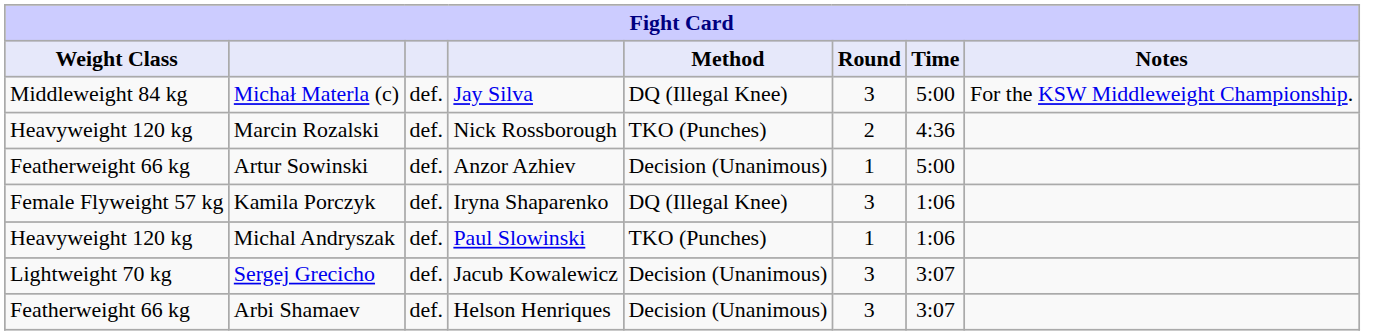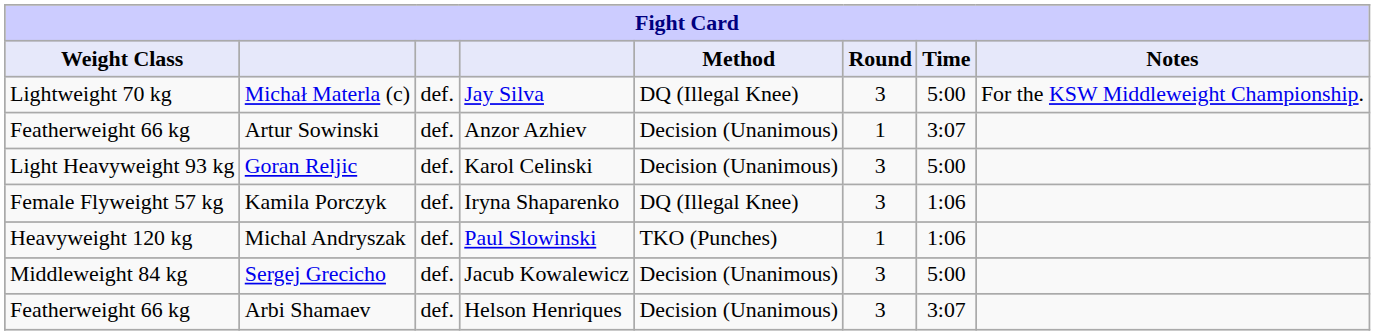Michał Materla (c) | Weight Class: Middleweight 84 kg -> Lightweight 70 kg
- row: Heavyweight 120 kg | Marcin Rozalski | def. | Nick Rossborough | TKO (Punches) | 2 | 4:36
Artur Sowinski | Time: 5:00 -> 3:07
+ row: Light Heavyweight 93 kg | Goran Reljic | def. | Karol Celinski | Decision (Unanimous) | 3 | 5:00
Sergej Grecicho | Weight Class: Lightweight 70 kg -> Middleweight 84 kg
Sergej Grecicho | Time: 3:07 -> 5:00
